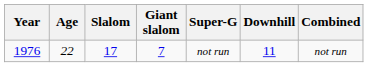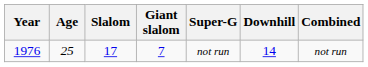1976 | Age: 22 -> 25
1976 | Downhill: 11 -> 14
